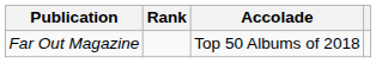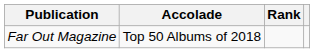columns swapped: Accolade <-> Rank
